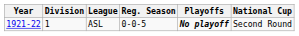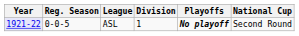columns swapped: Division <-> Reg. Season
ASL | Year: no background -> lavender background
